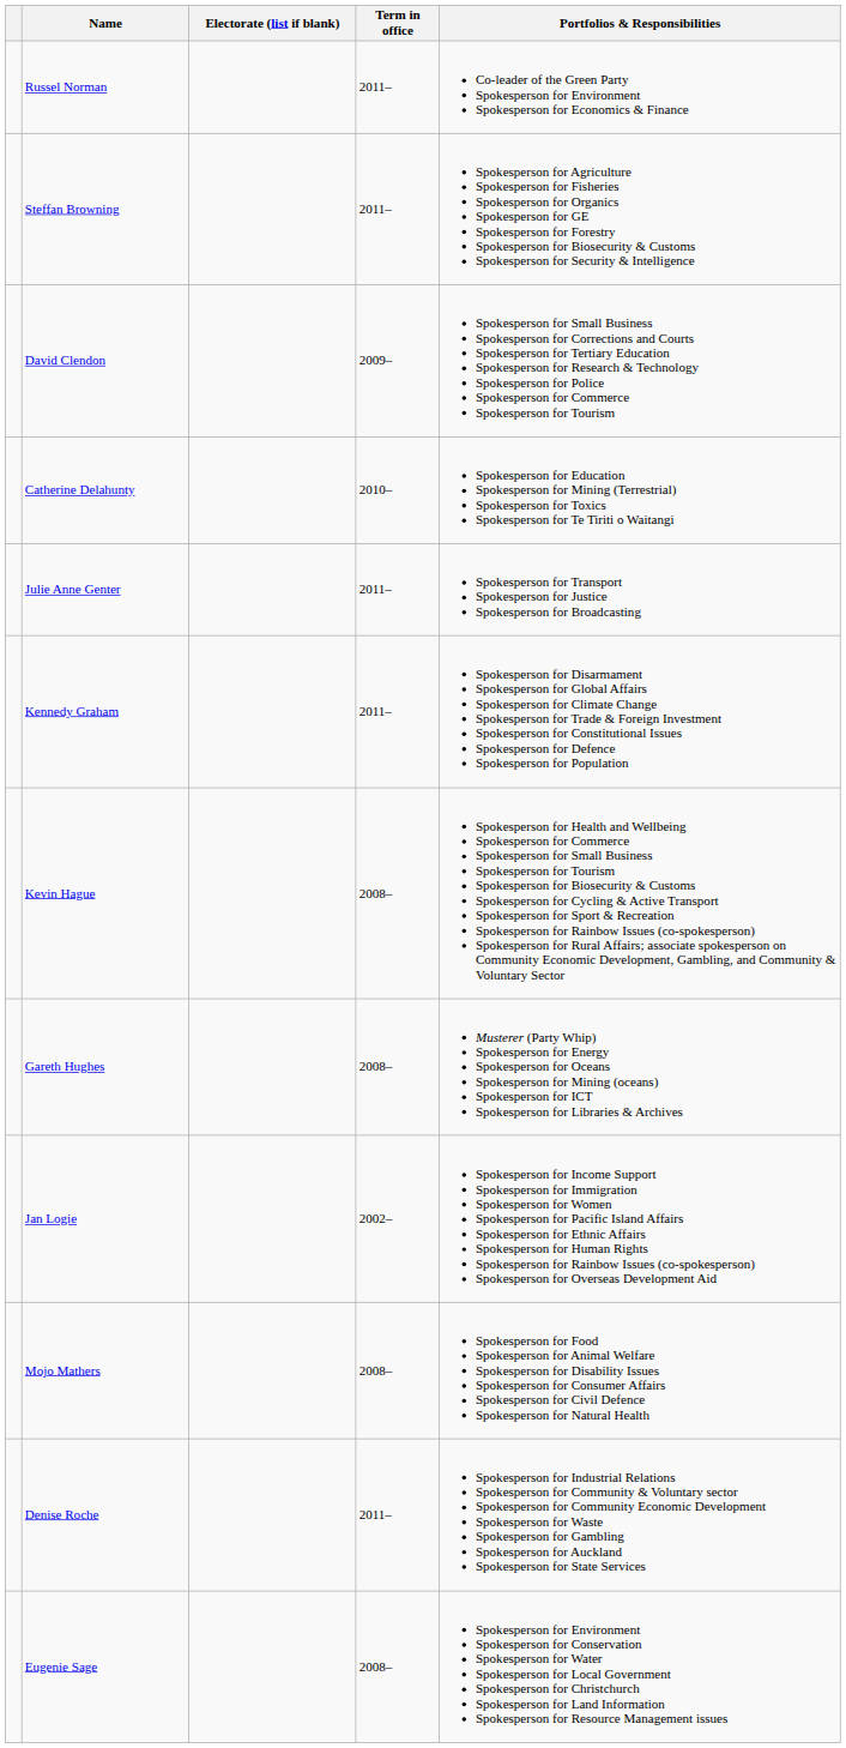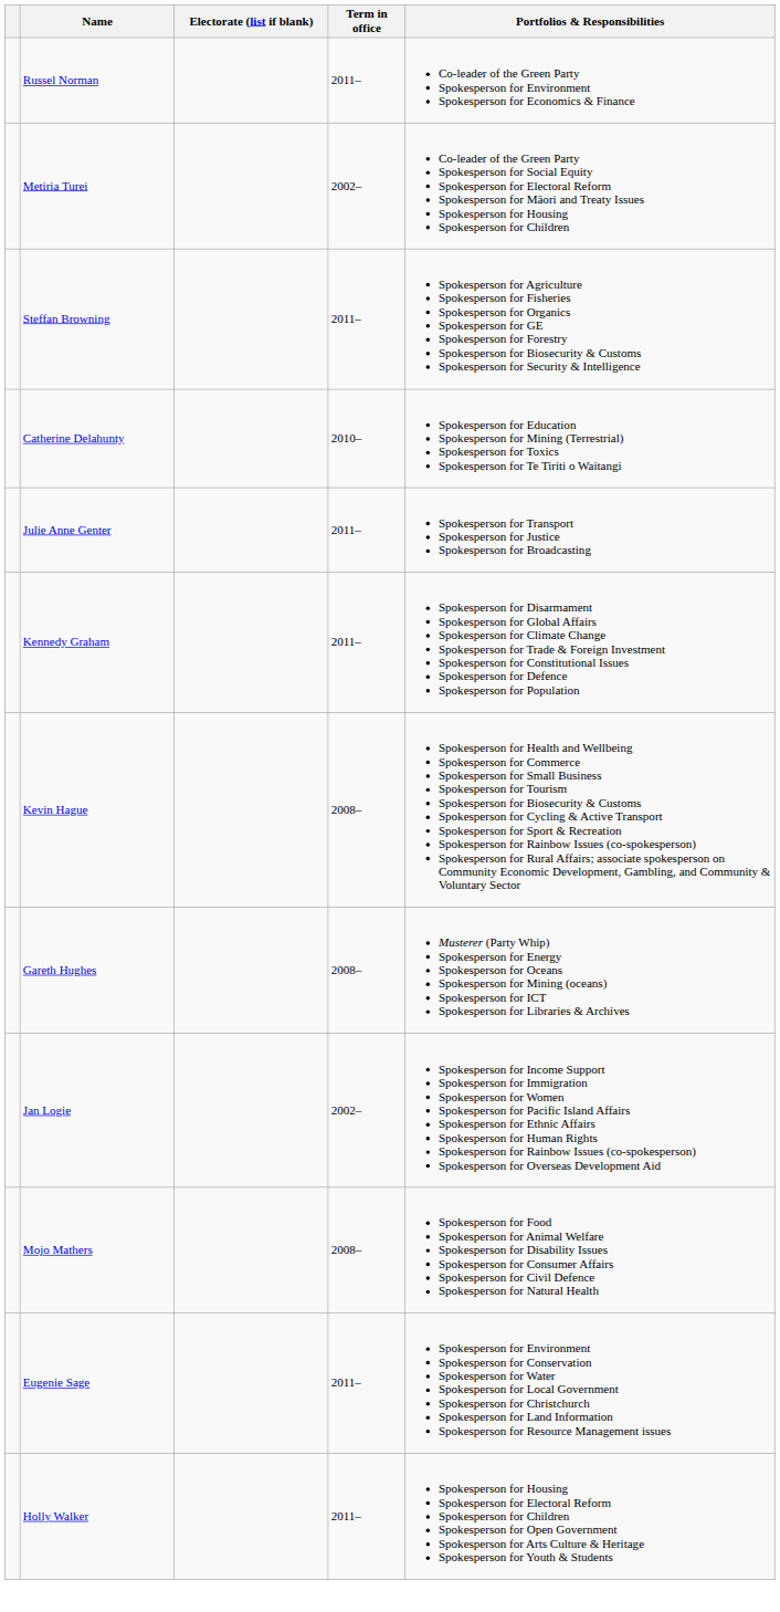+ row: Metiria Turei | 2002– | Co-leader of the Green Party Spokesperson for Social Equity Spokesperson for Electoral Reform Spokesperson for Māori and Treaty Issues Spokesperson for Housing Spokesperson for Children
- row: David Clendon | 2009– | Spokesperson for Small Business Spokesperson for Corrections and Courts Spokesperson for Tertiary Education Spokesperson for Research & Technology Spokesperson for Police Spokesperson for Commerce Spokesperson for Tourism
- row: Denise Roche | 2011– | Spokesperson for Industrial Relations Spokesperson for Community & Voluntary sector Spokesperson for Community Economic Development Spokesperson for Waste Spokesperson for Gambling Spokesperson for Auckland Spokesperson for State Services
Eugenie Sage | Term in office: 2008– -> 2011–
+ row: Holly Walker | 2011– | Spokesperson for Housing Spokesperson for Electoral Reform Spokesperson for Children Spokesperson for Open Government Spokesperson for Arts Culture & Heritage Spokesperson for Youth & Students
